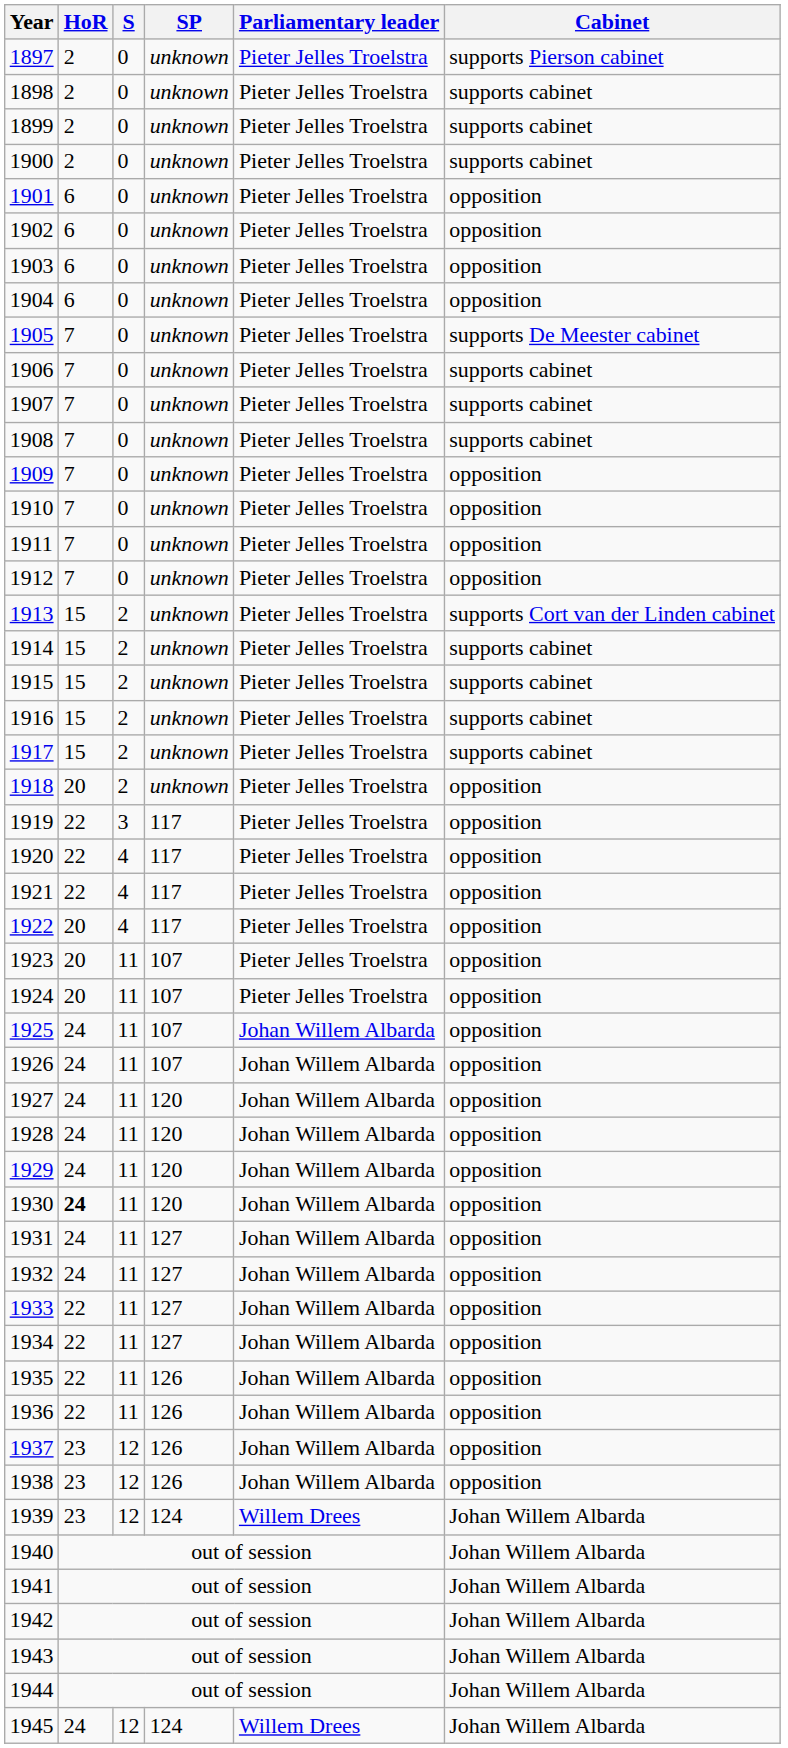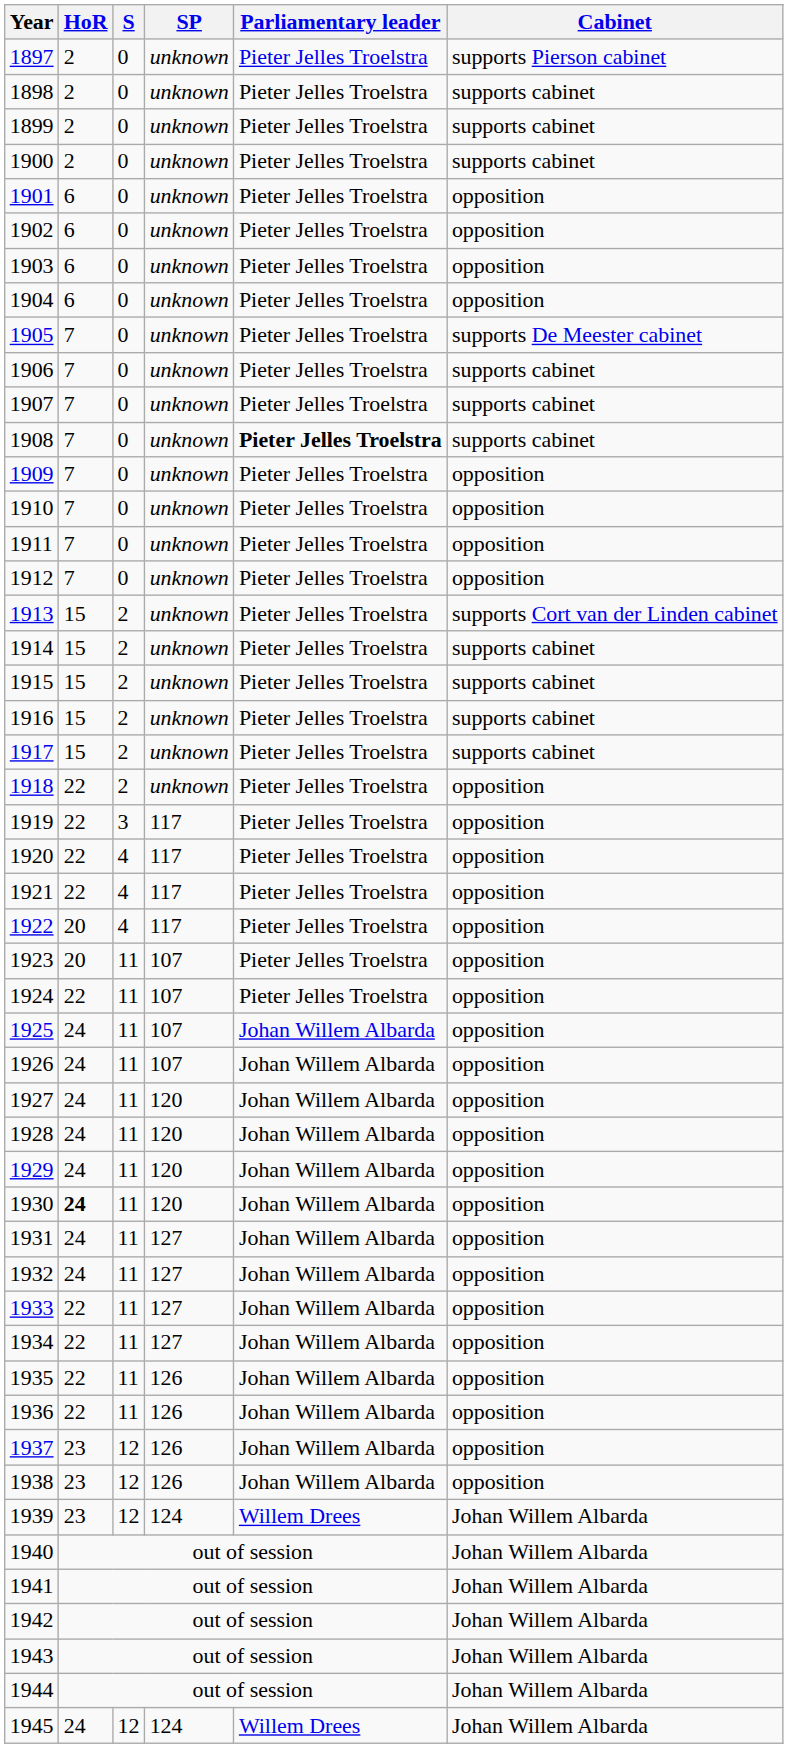1908 | Parliamentary leader: normal -> bold
1918 | HoR: 20 -> 22
1924 | HoR: 20 -> 22
